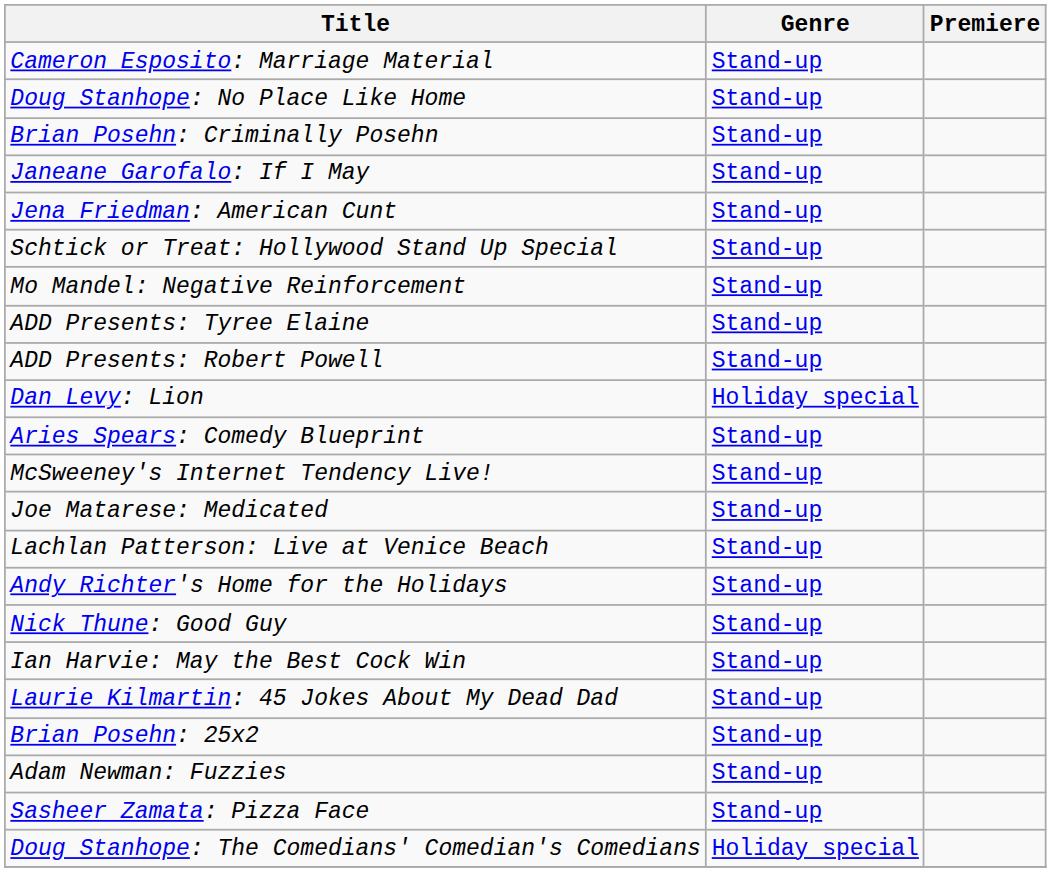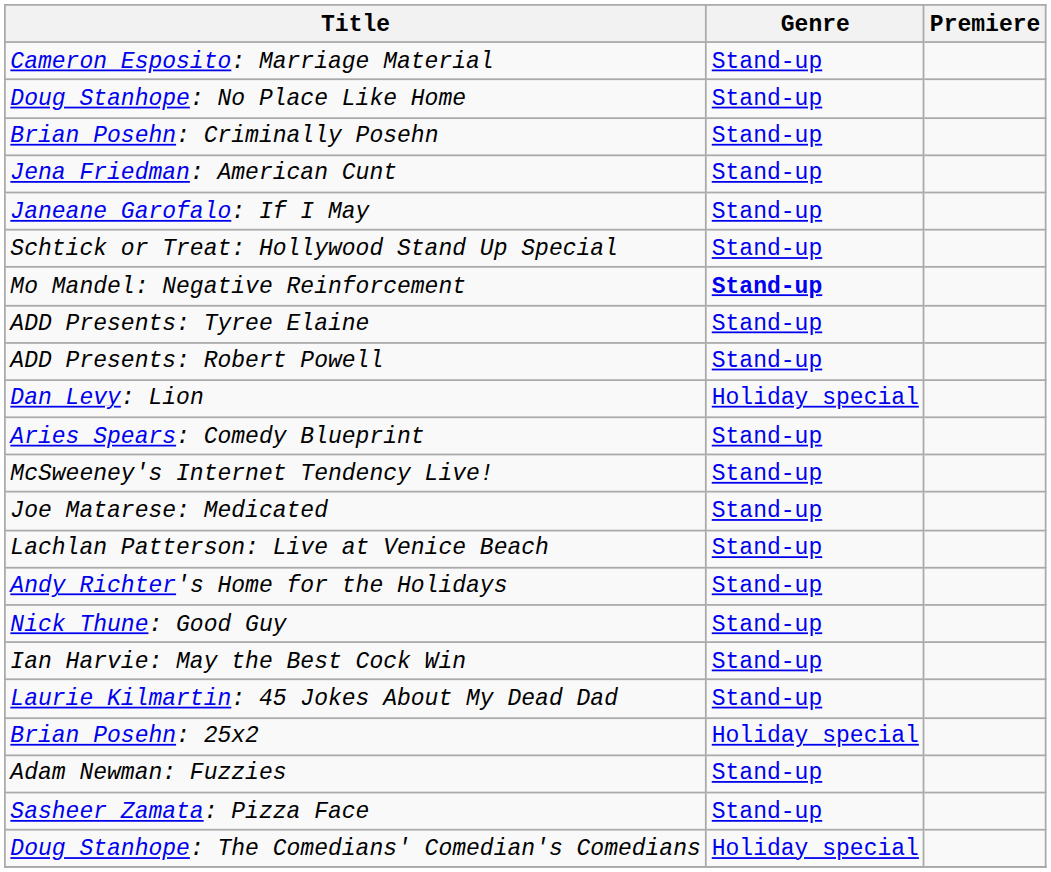rows swapped: Jena Friedman: American Cunt <-> Janeane Garofalo: If I May
Mo Mandel: Negative Reinforcement | Genre: normal -> bold
Brian Posehn: 25x2 | Genre: Stand-up -> Holiday special
